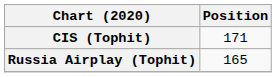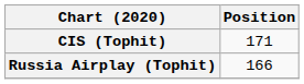Russia Airplay (Tophit) | Position: 165 -> 166
